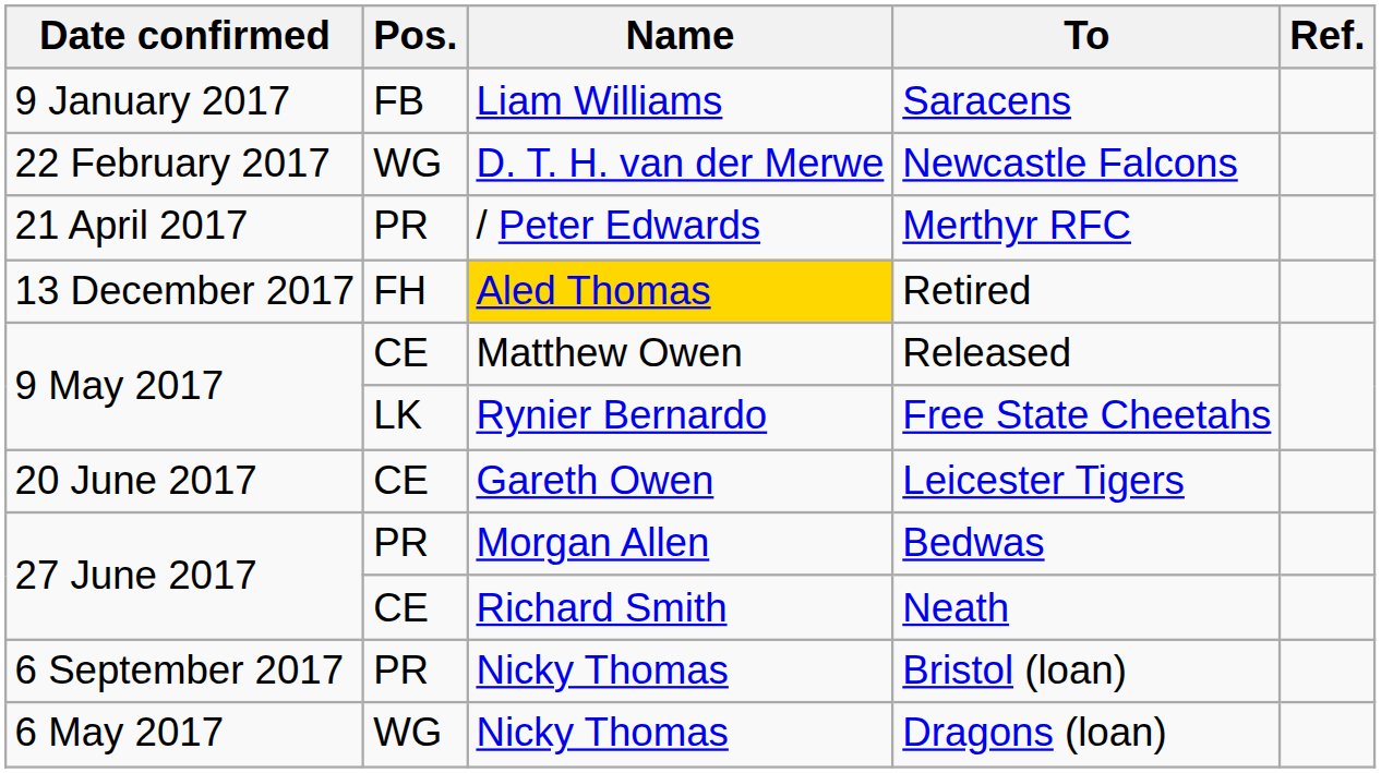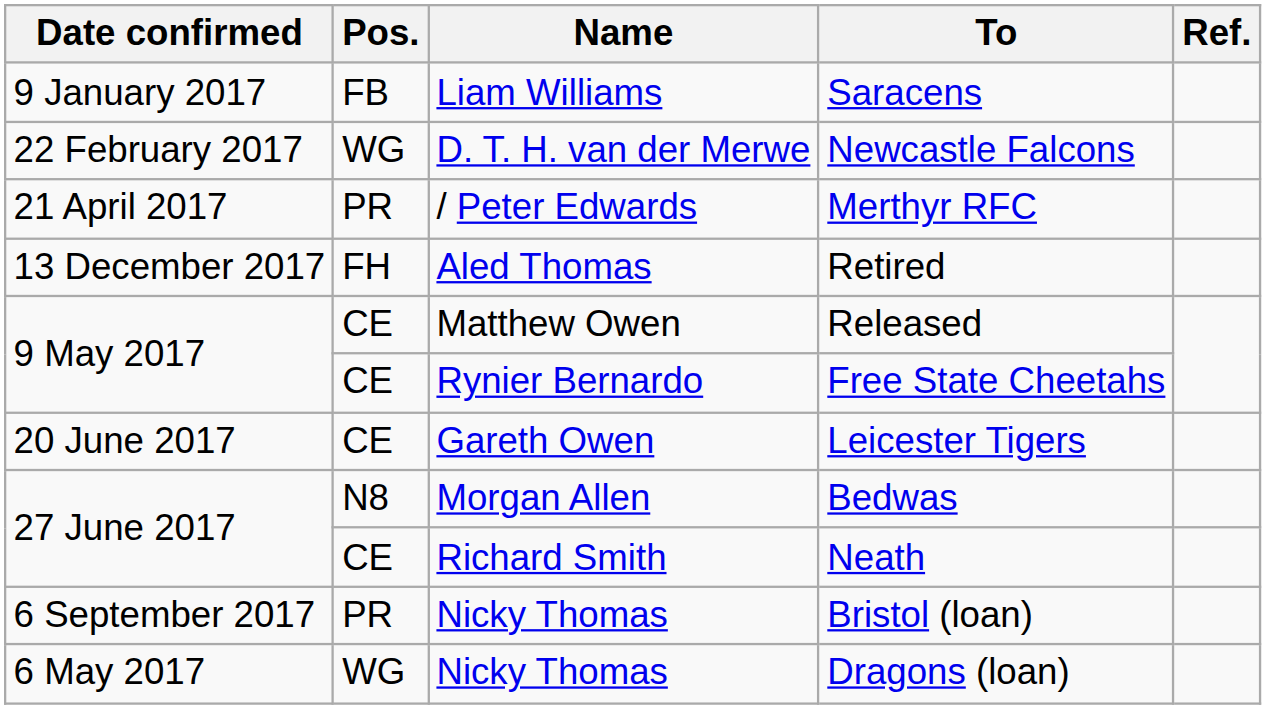Retired | Name: gold background -> no background
Free State Cheetahs | Pos.: LK -> CE
Bedwas | Pos.: PR -> N8
